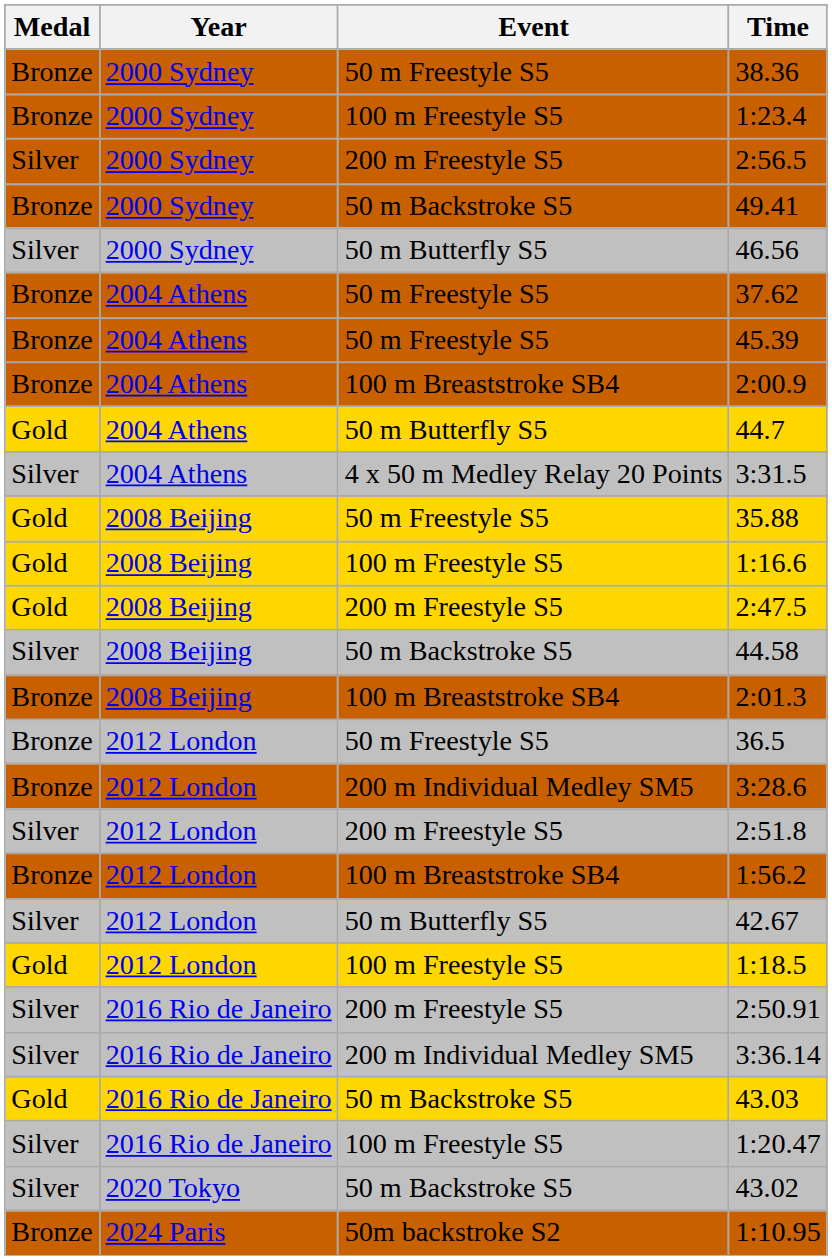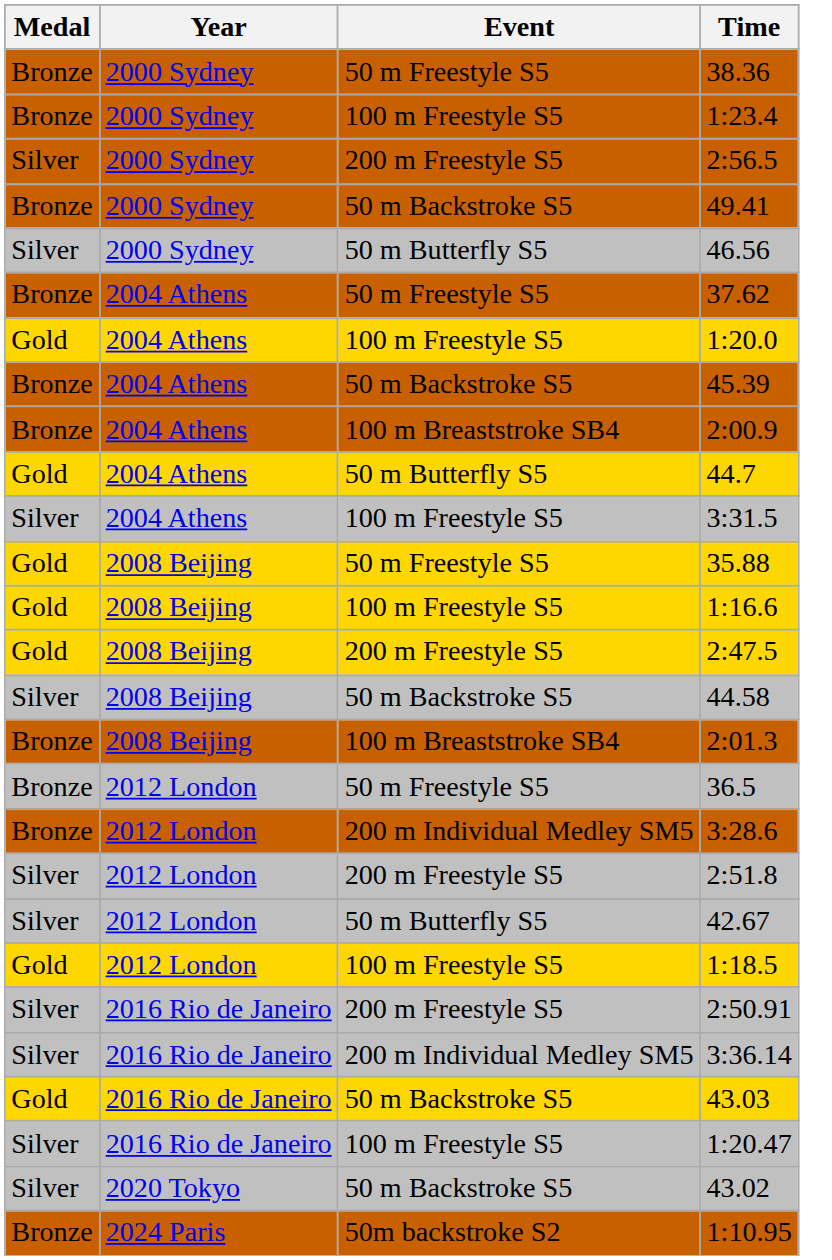+ row: Gold | 2004 Athens | 100 m Freestyle S5 | 1:20.0
45.39 | Event: 50 m Freestyle S5 -> 50 m Backstroke S5
3:31.5 | Event: 4 x 50 m Medley Relay 20 Points -> 100 m Freestyle S5
- row: Bronze | 2012 London | 100 m Breaststroke SB4 | 1:56.2
